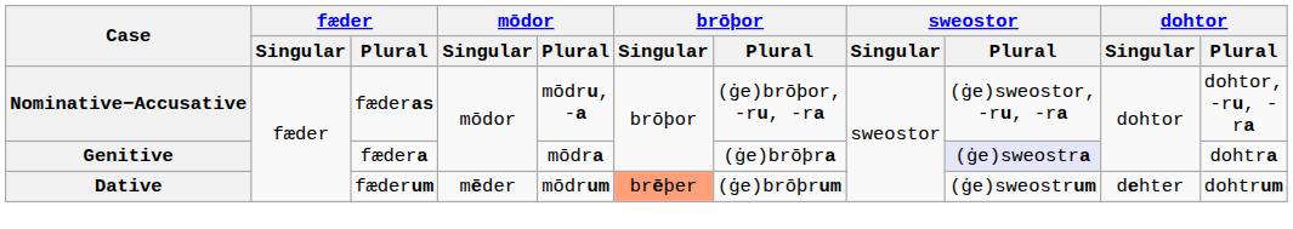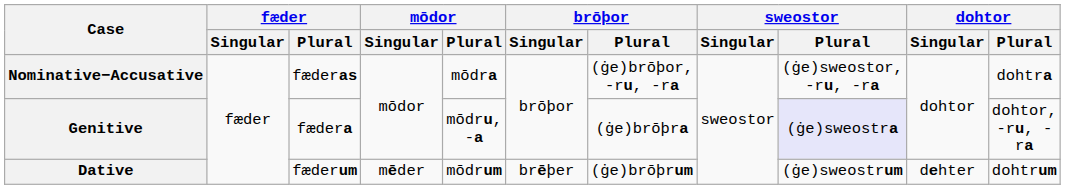Nominative−Accusative | mōdor / Plural: mōdru, -a -> mōdra
Nominative−Accusative | dohtor / Plural: dohtor, -ru, -ra -> dohtra
Genitive | mōdor / Plural: mōdra -> mōdru, -a
Genitive | dohtor / Plural: dohtra -> dohtor, -ru, -ra
Dative | brōþor / Singular: lightsalmon background -> no background
